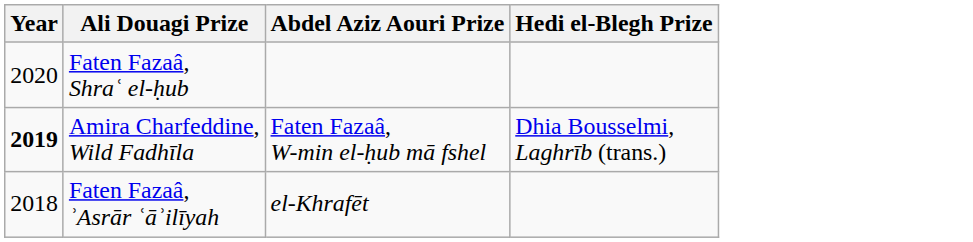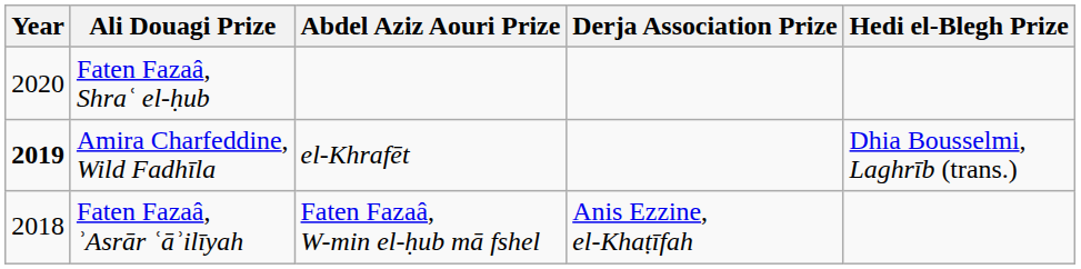+ column: Derja Association Prize | Anis Ezzine, el-Khaṭīfah
Amira Charfeddine, Wild Fadhīla | Abdel Aziz Aouri Prize: Faten Fazaâ, W-min el-ḥub mā fshel -> el-Khrafēt
Faten Fazaâ, ʾAsrār ʿāʾilīyah | Abdel Aziz Aouri Prize: el-Khrafēt -> Faten Fazaâ, W-min el-ḥub mā fshel
